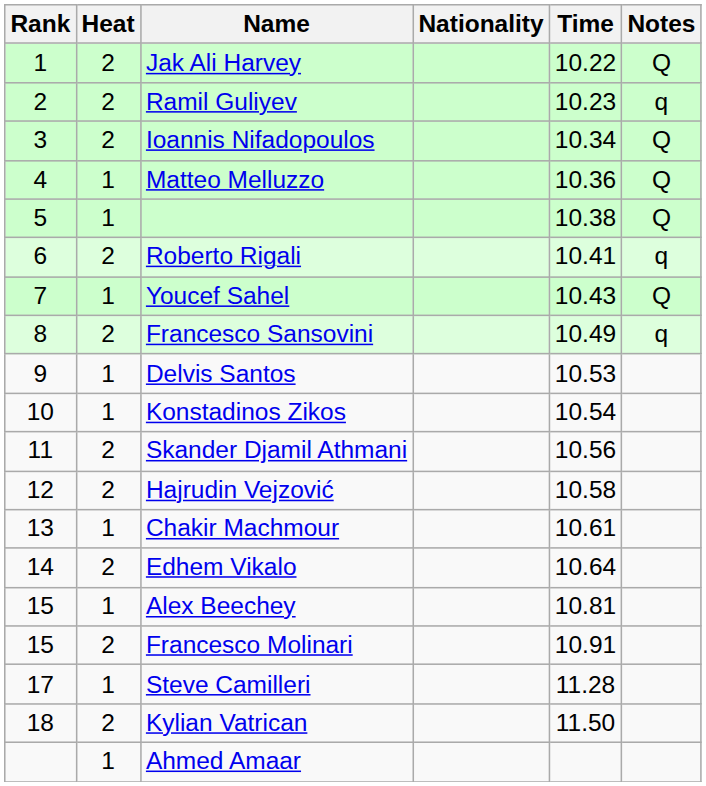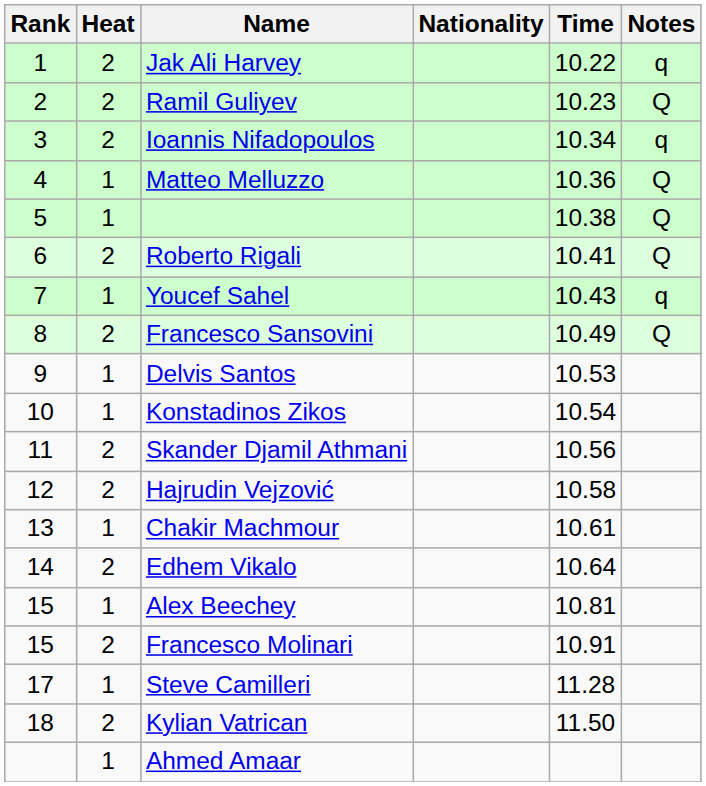Jak Ali Harvey | Notes: Q -> q
Ramil Guliyev | Notes: q -> Q
Ioannis Nifadopoulos | Notes: Q -> q
Roberto Rigali | Notes: q -> Q
Youcef Sahel | Notes: Q -> q
Francesco Sansovini | Notes: q -> Q
